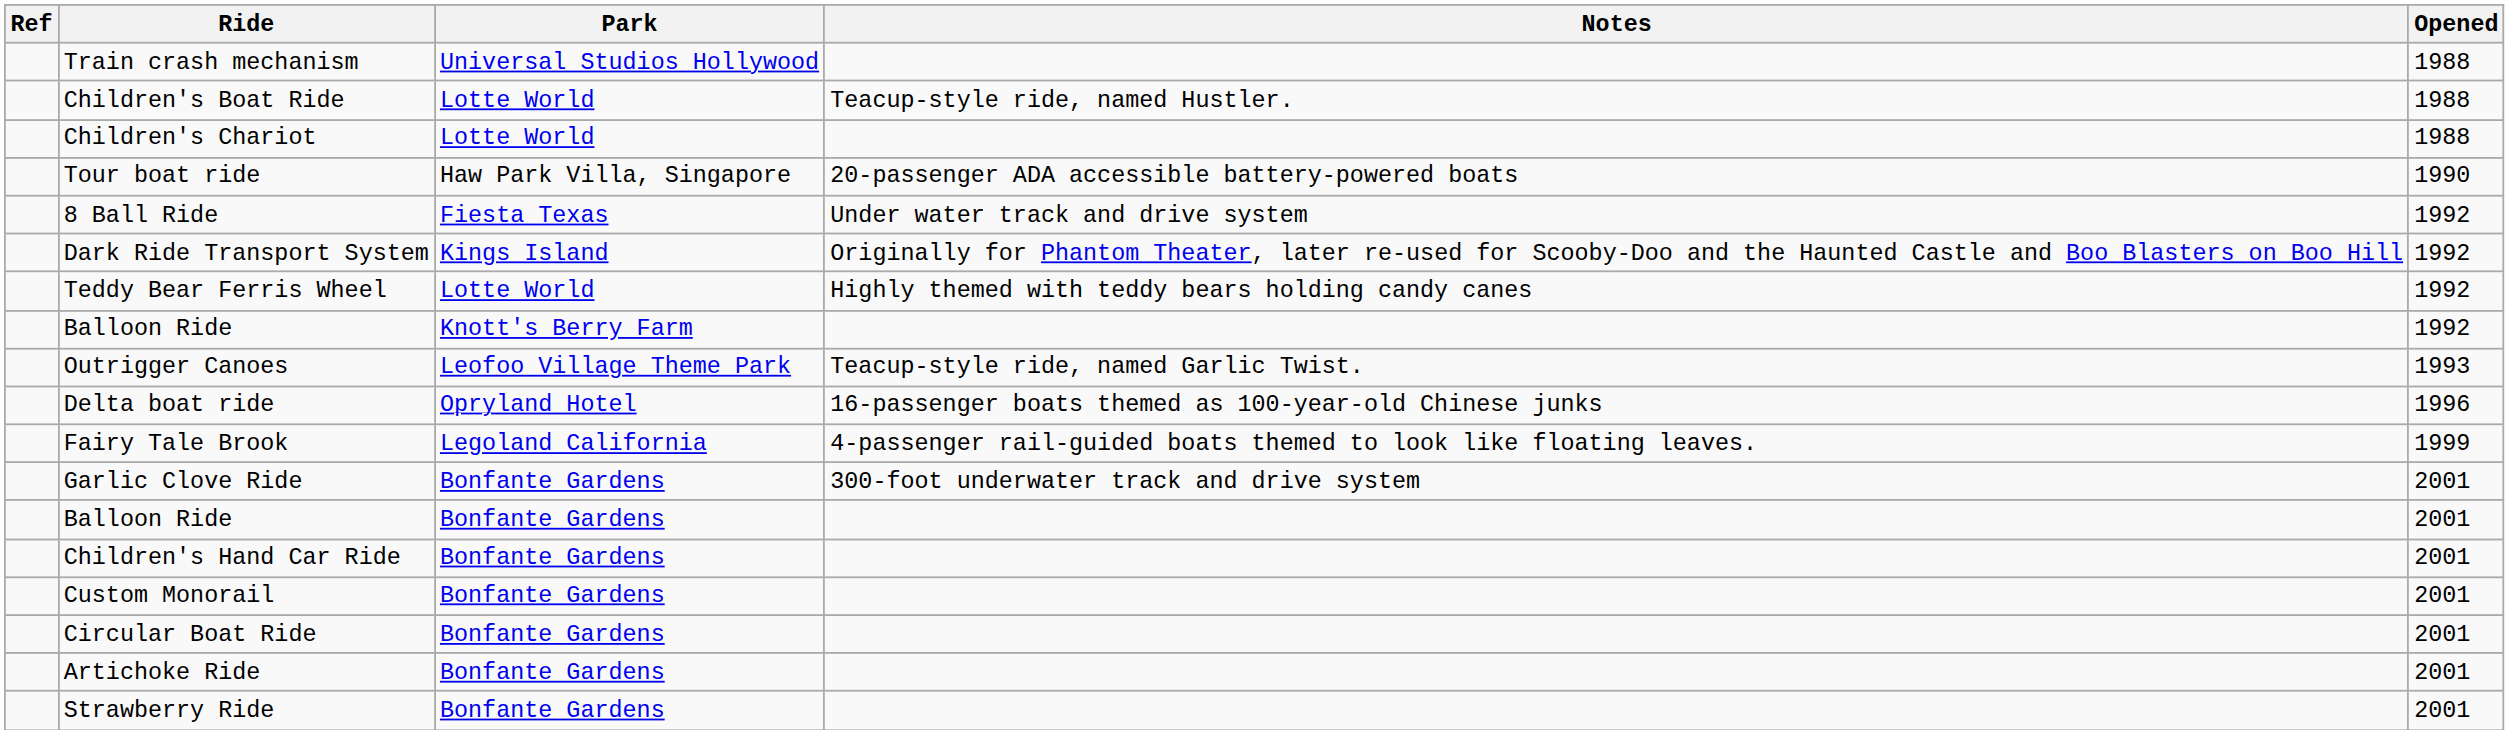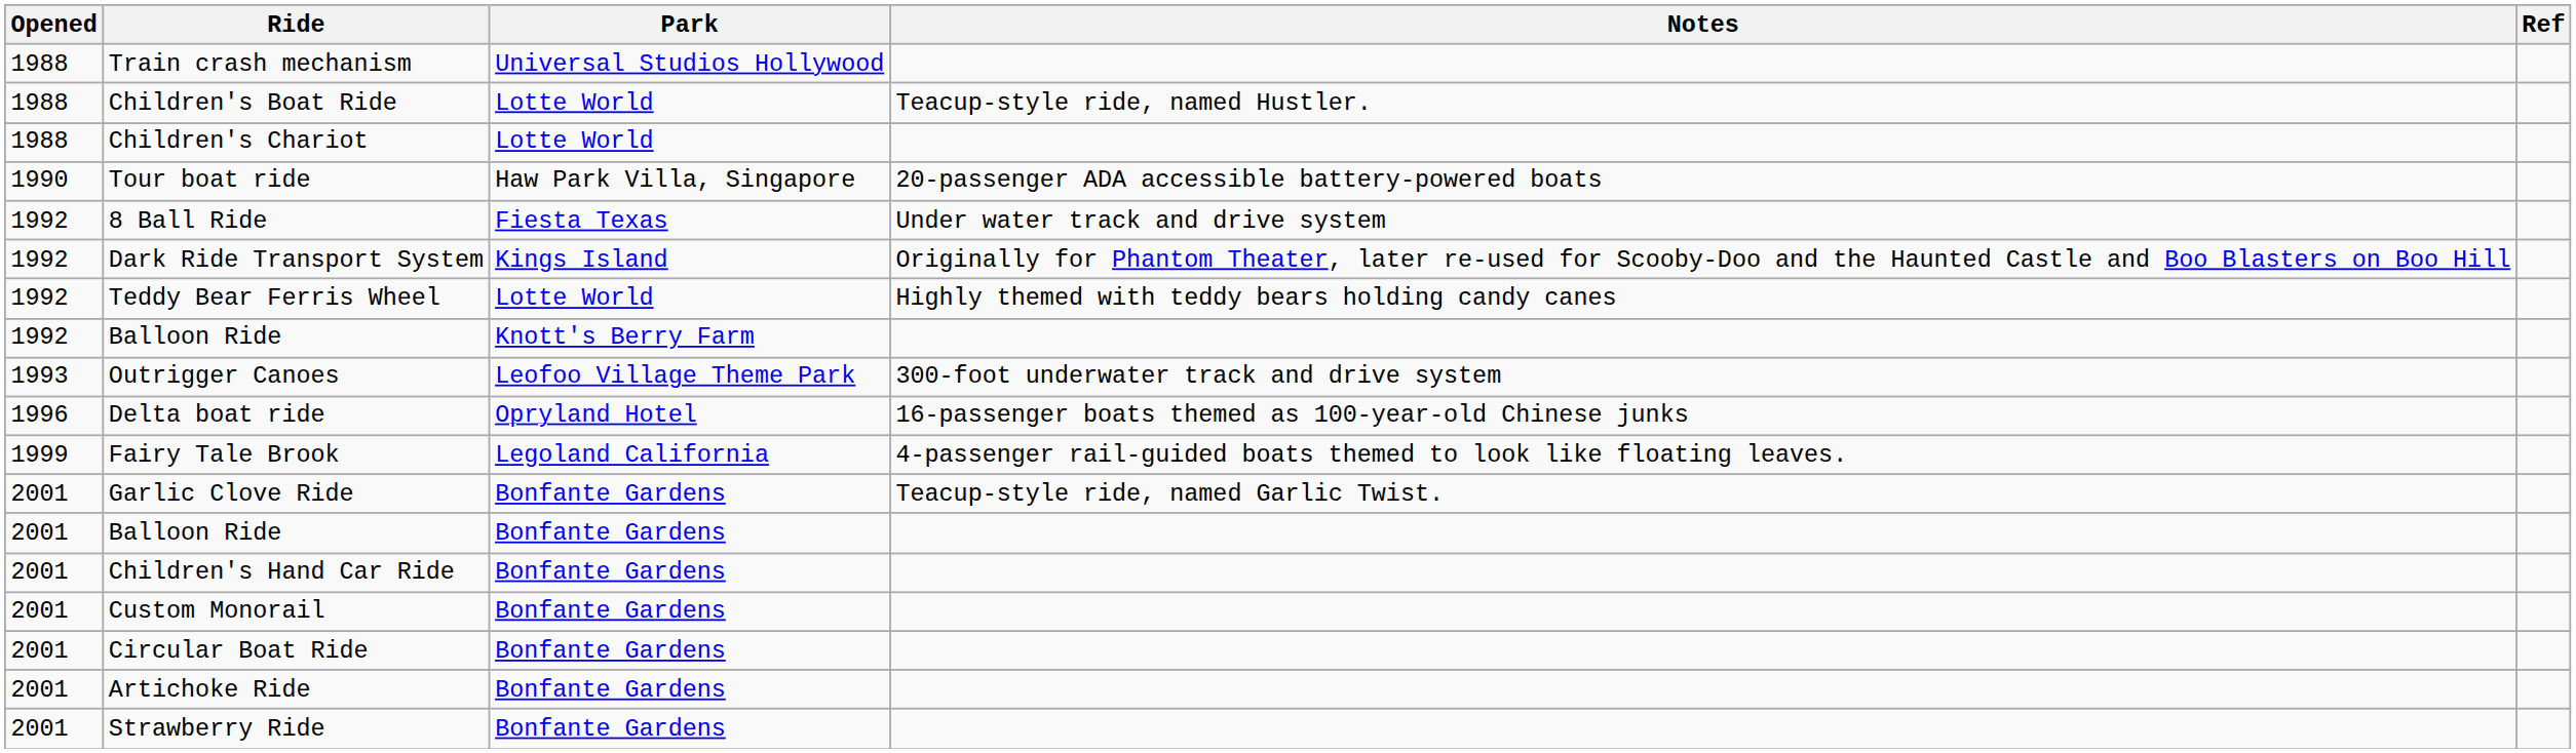columns swapped: Opened <-> Ref
Outrigger Canoes | Notes: Teacup-style ride, named Garlic Twist. -> 300-foot underwater track and drive system
Garlic Clove Ride | Notes: 300-foot underwater track and drive system -> Teacup-style ride, named Garlic Twist.
